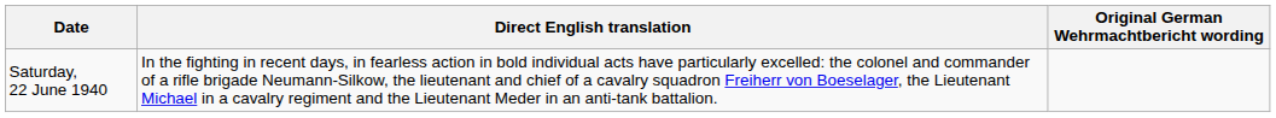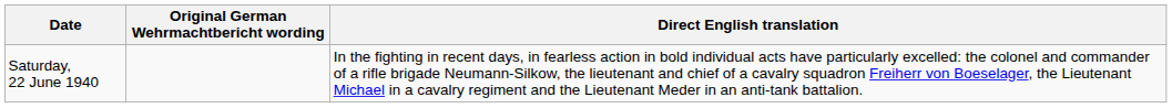columns swapped: Original German Wehrmachtbericht wording <-> Direct English translation
